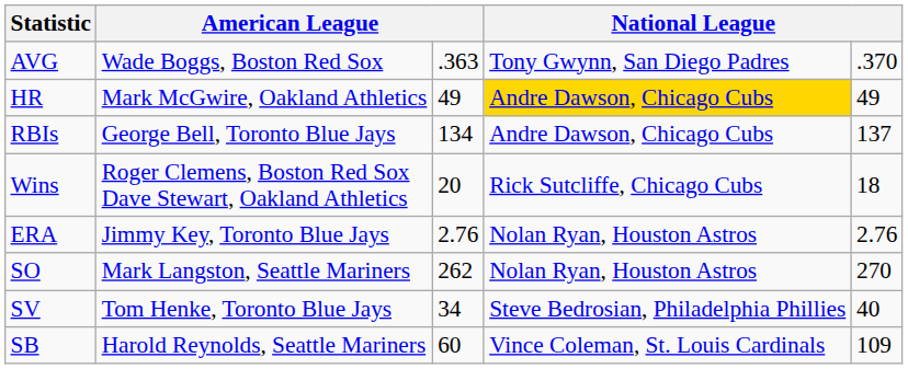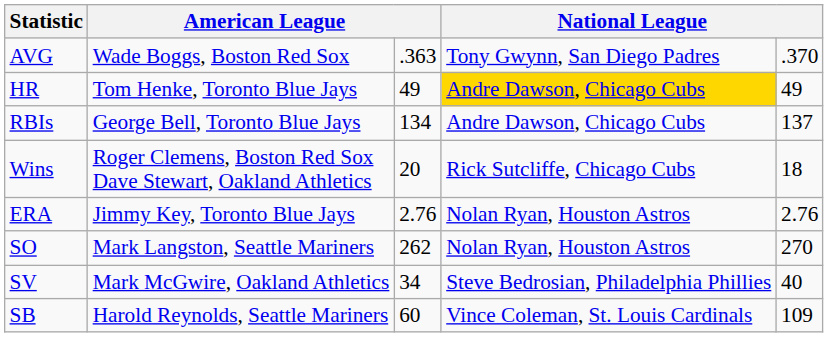HR | column 2: Mark McGwire, Oakland Athletics -> Tom Henke, Toronto Blue Jays
SV | column 2: Tom Henke, Toronto Blue Jays -> Mark McGwire, Oakland Athletics
